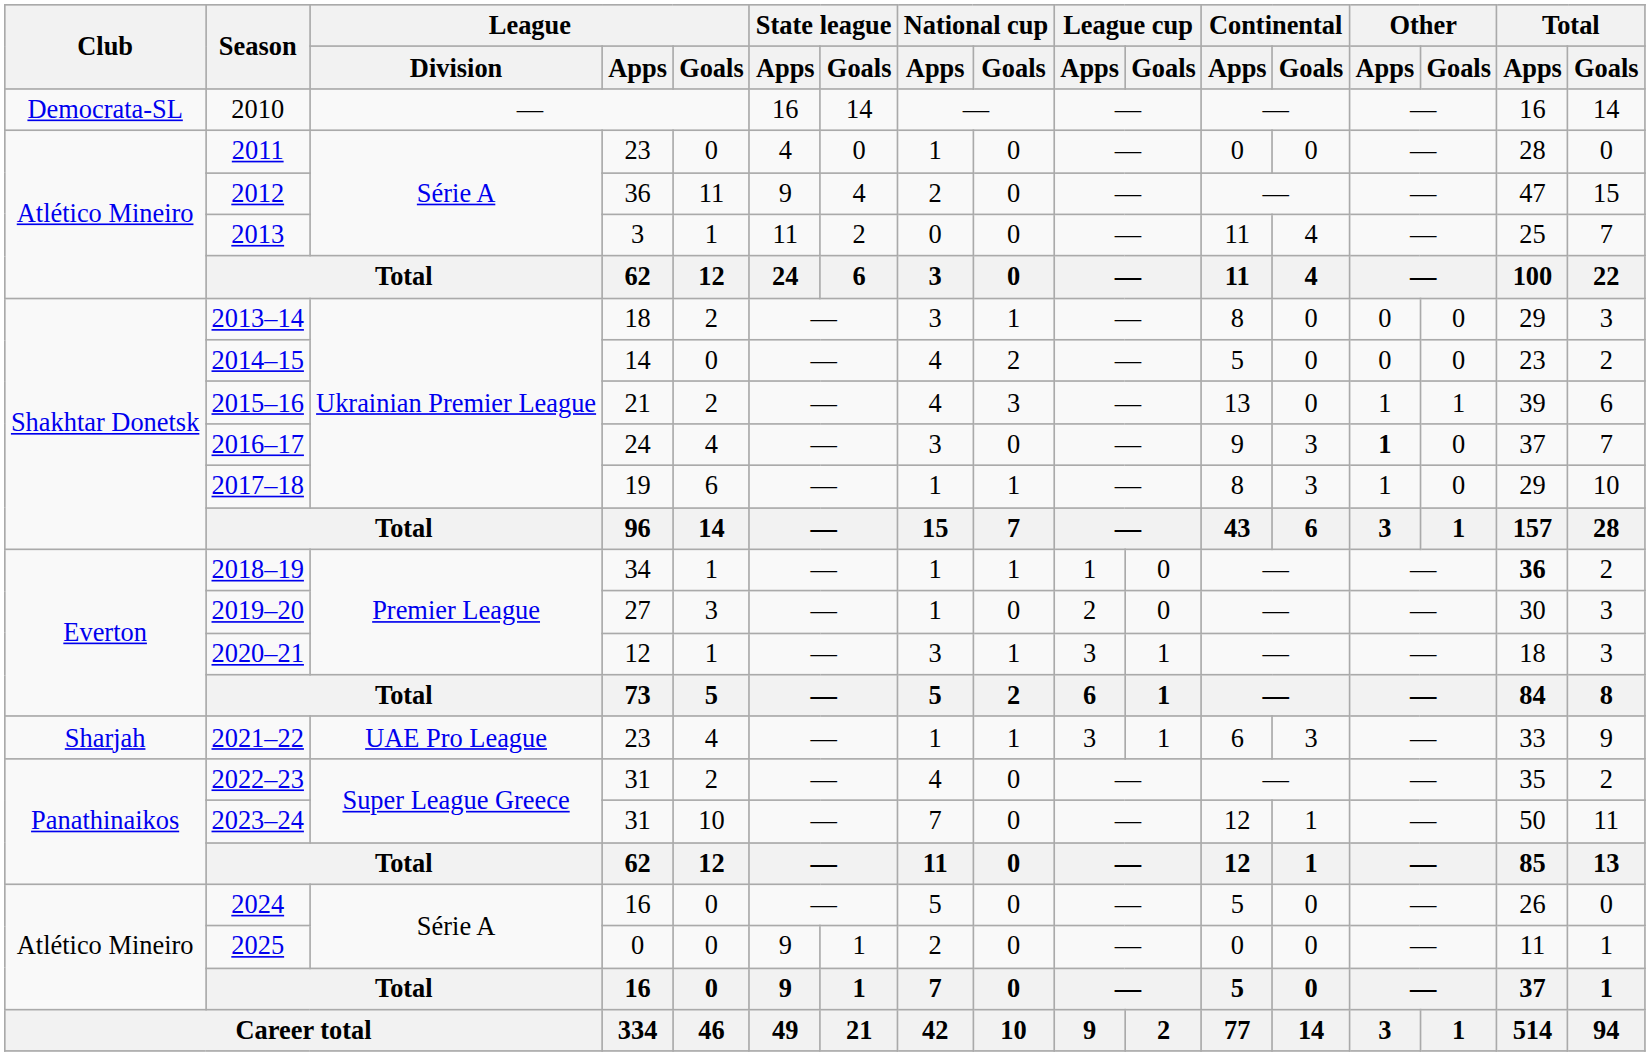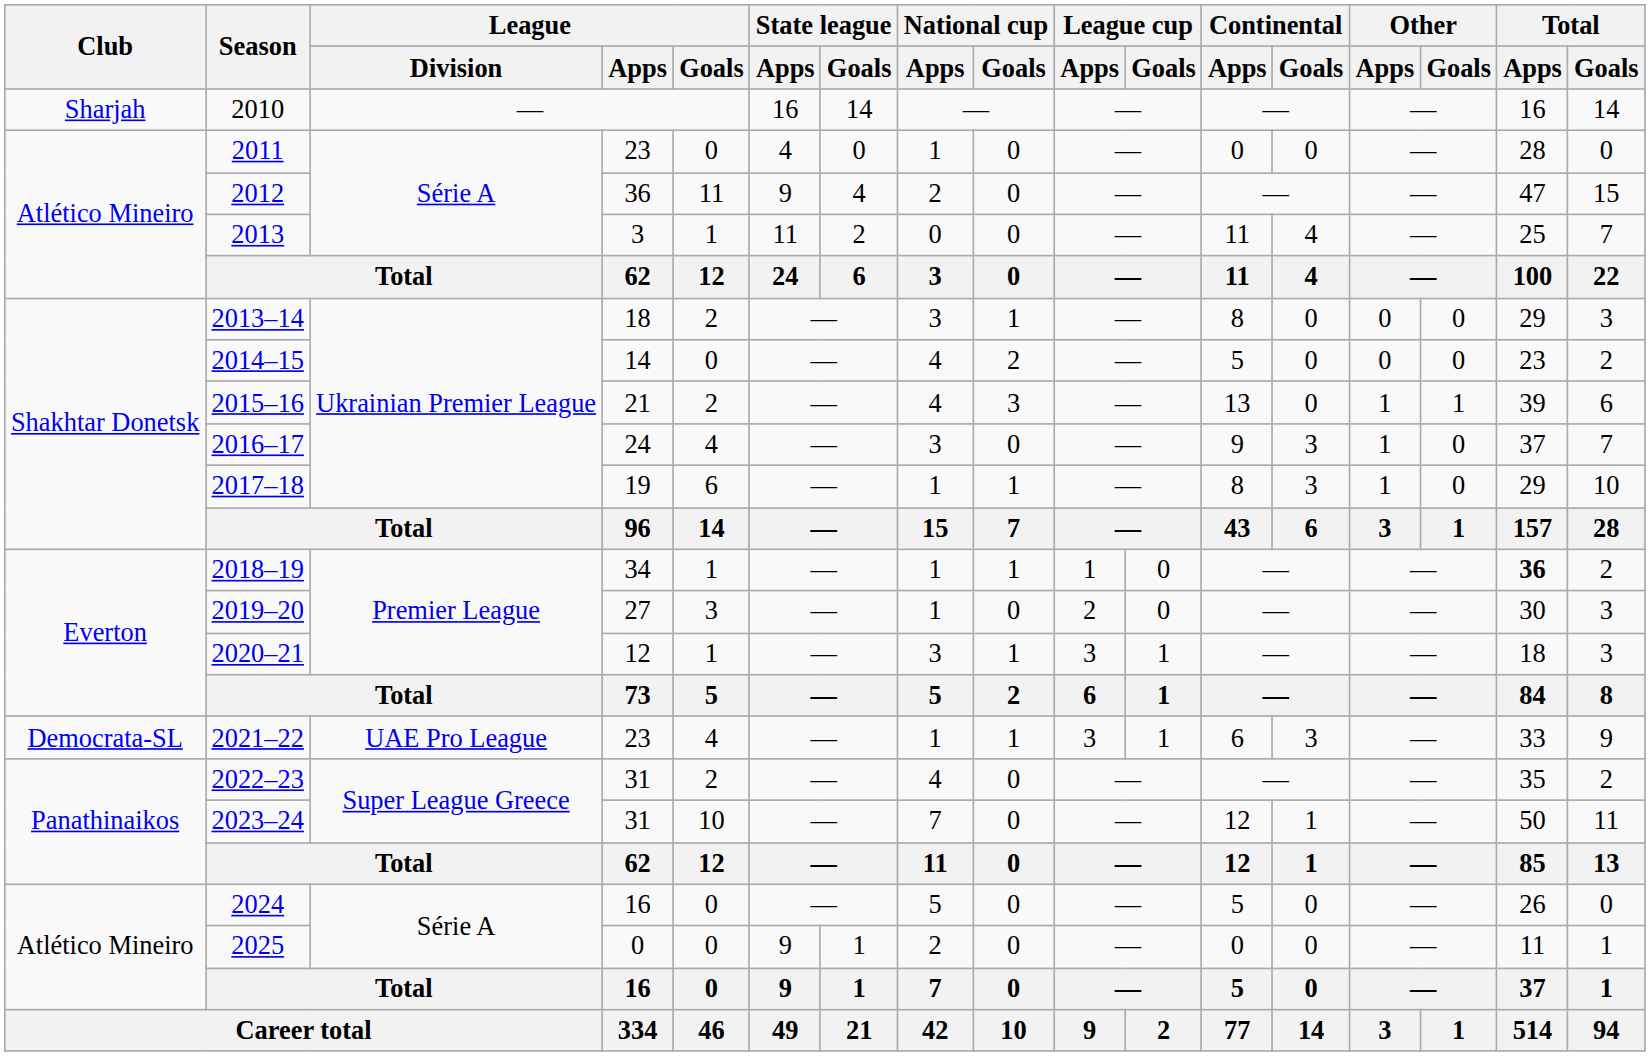2010 | Club: Democrata-SL -> Sharjah
2016–17 | Other / Apps: bold -> normal
2021–22 | Club: Sharjah -> Democrata-SL
